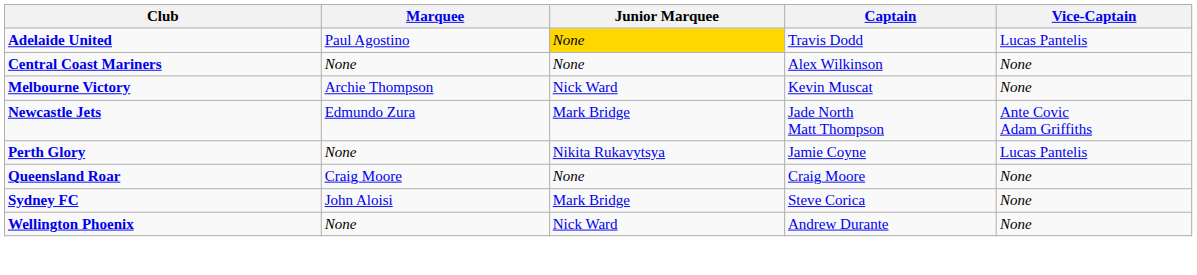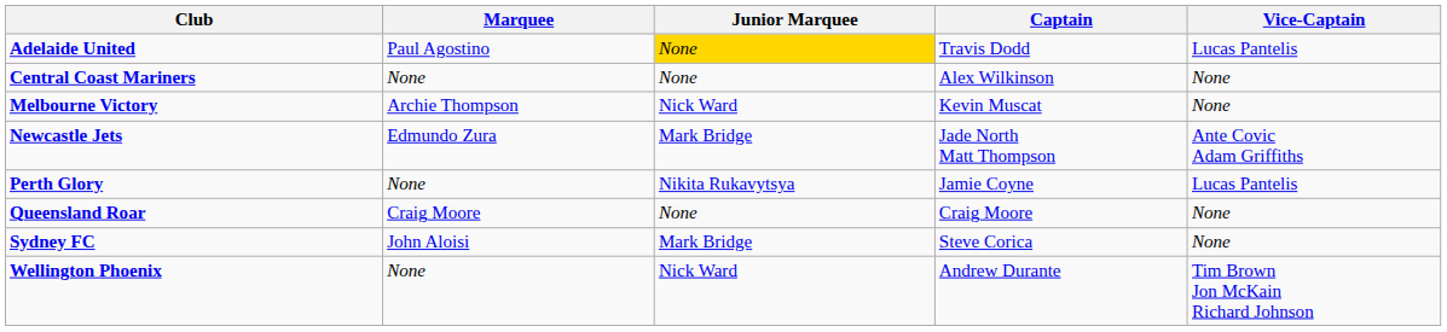Wellington Phoenix | Vice-Captain: None -> Tim Brown Jon McKain Richard Johnson
